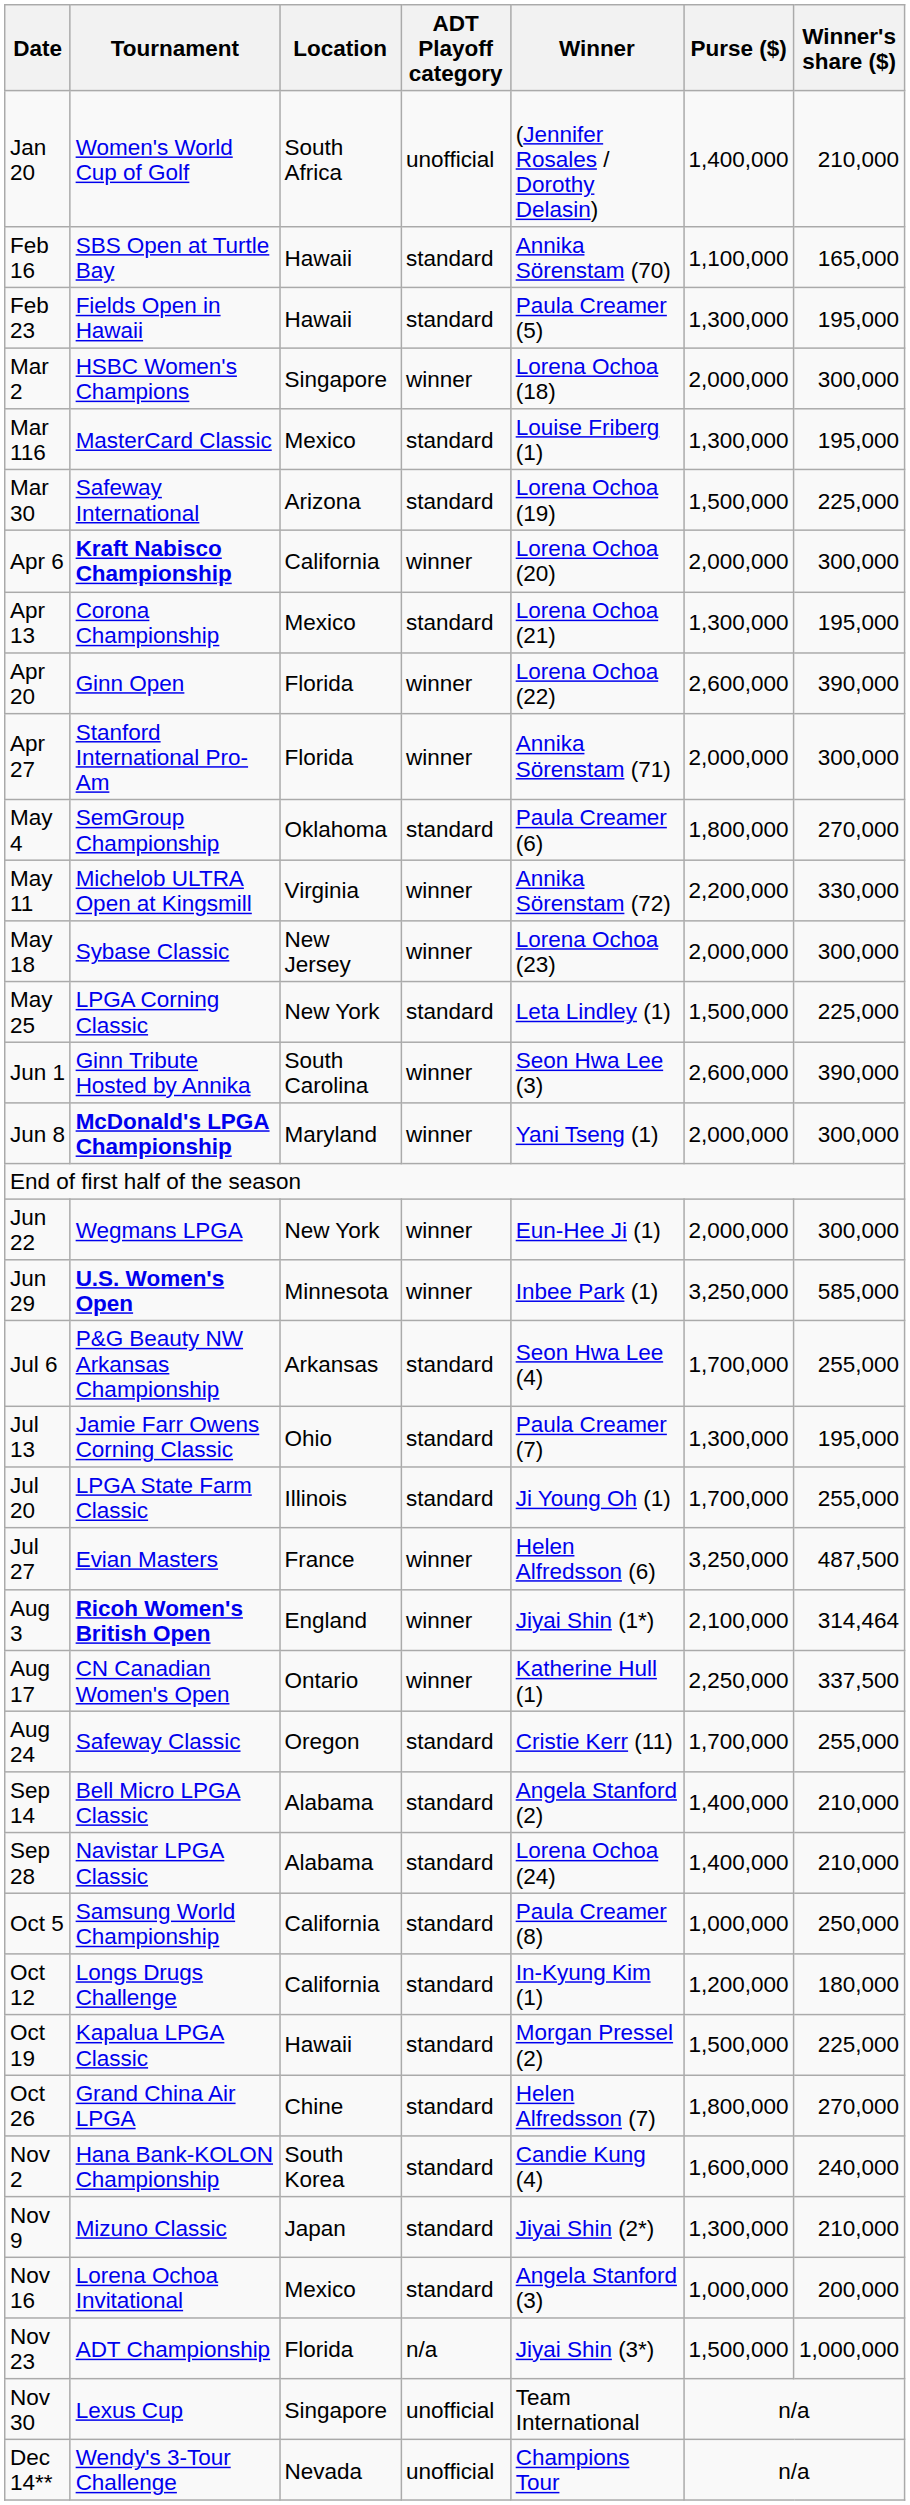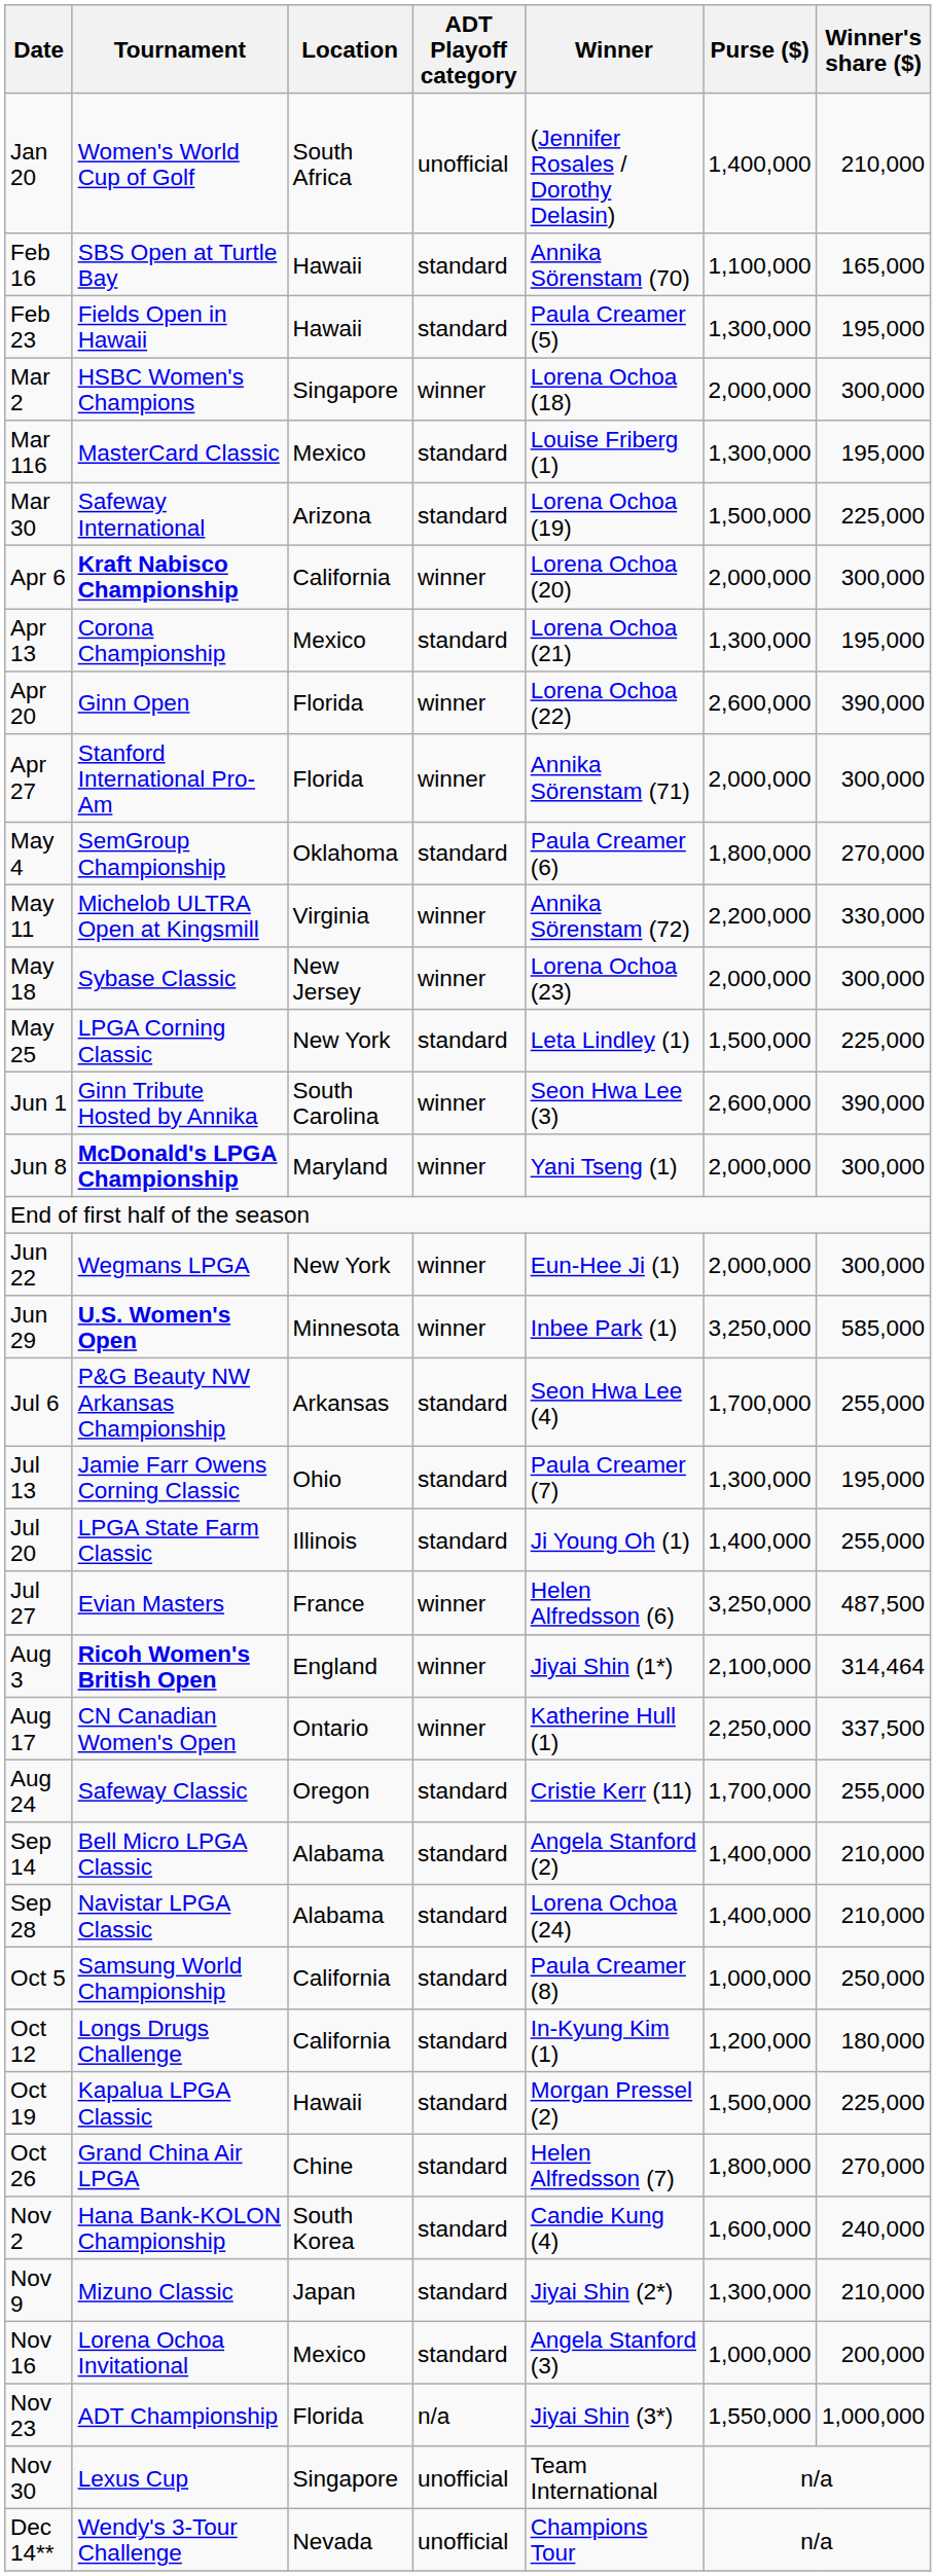Jul 20 | Purse ($): 1,700,000 -> 1,400,000
Nov 23 | Purse ($): 1,500,000 -> 1,550,000
